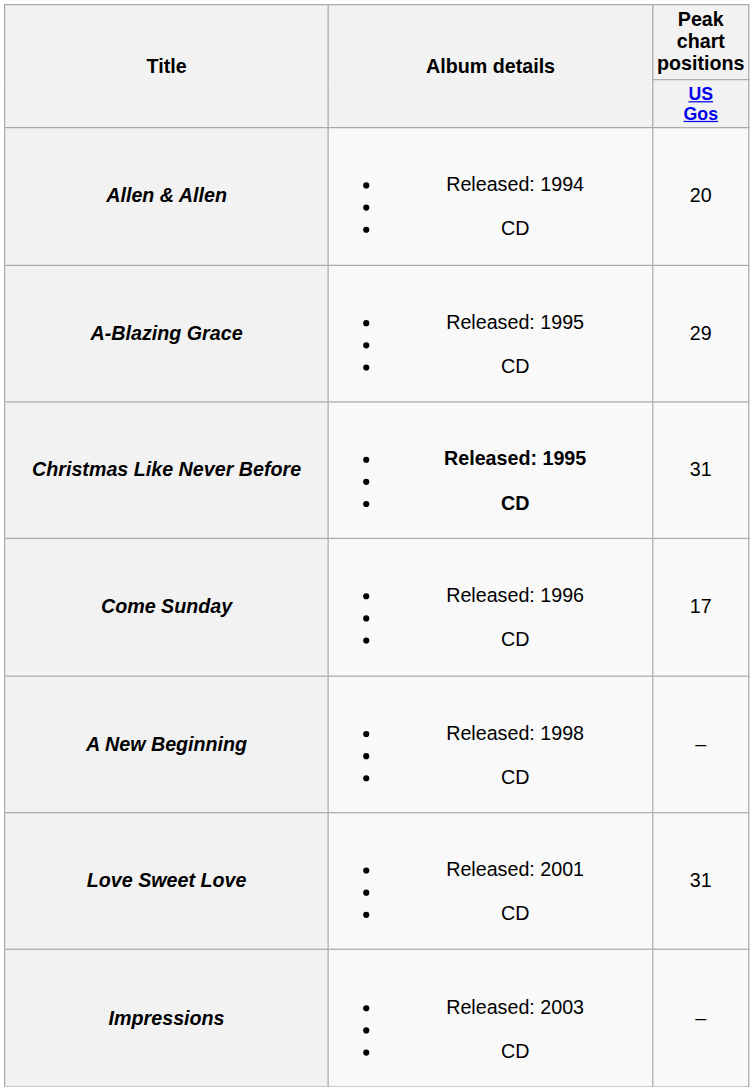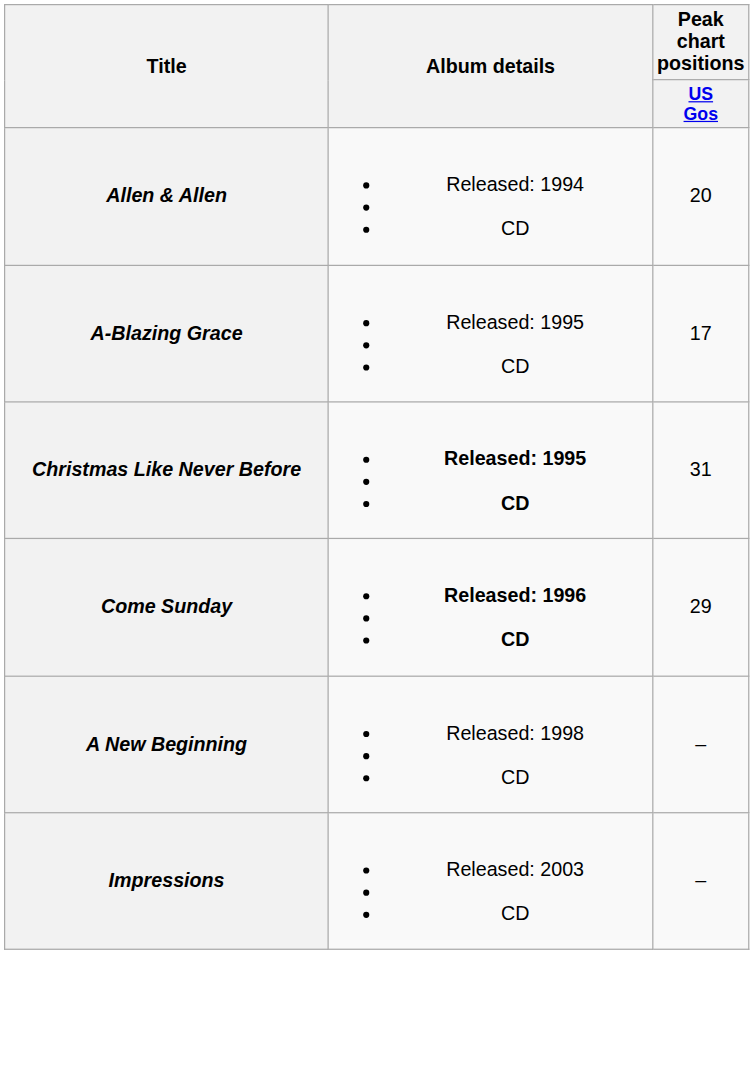A-Blazing Grace | Peak chart positions / US Gos: 29 -> 17
Come Sunday | Album details: normal -> bold
Come Sunday | Peak chart positions / US Gos: 17 -> 29
- row: Love Sweet Love | Released: 2001 CD | 31
